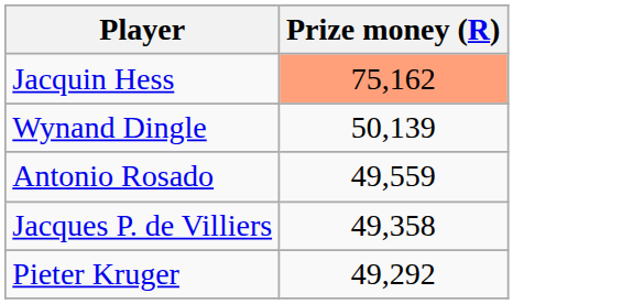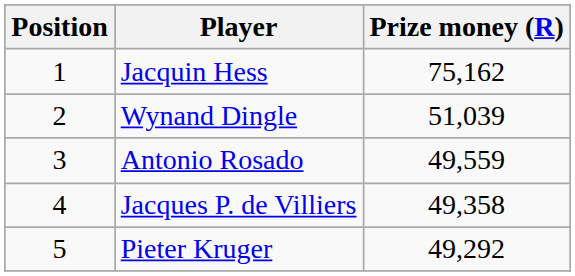+ column: Position | 1 | 2 | 3 | 4 | 5
Jacquin Hess | Prize money (R): lightsalmon background -> no background
Wynand Dingle | Prize money (R): 50,139 -> 51,039
